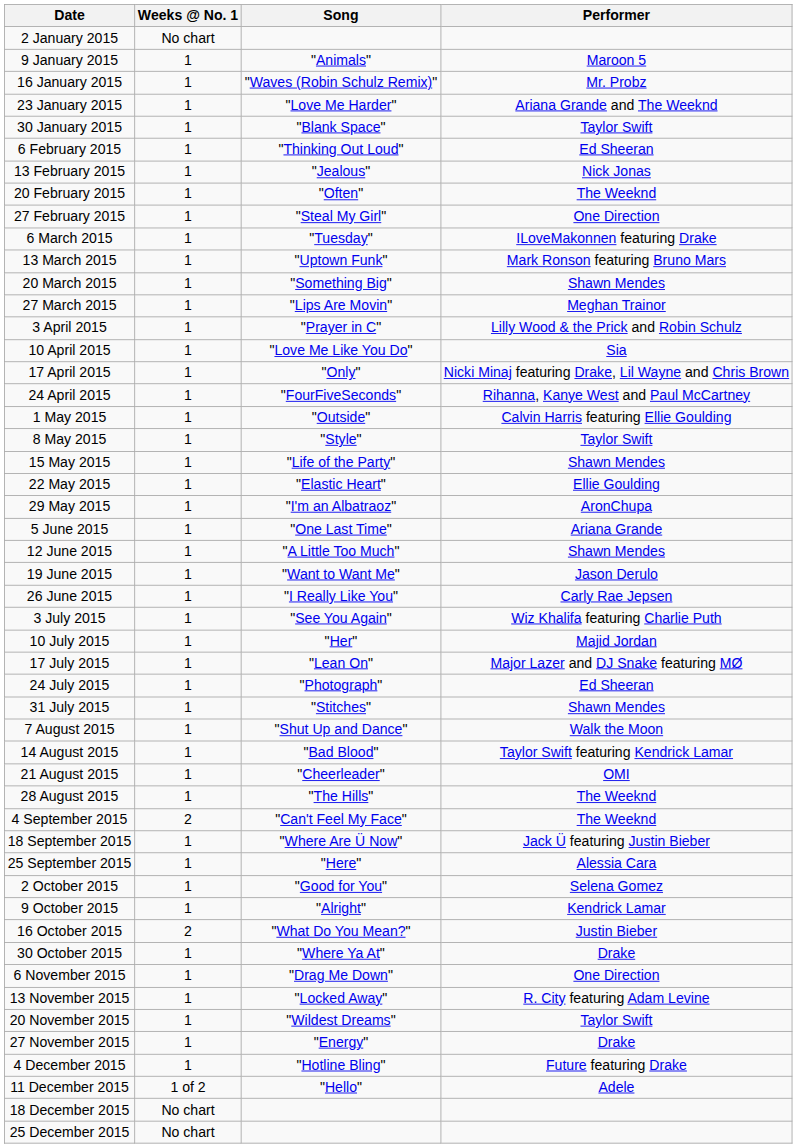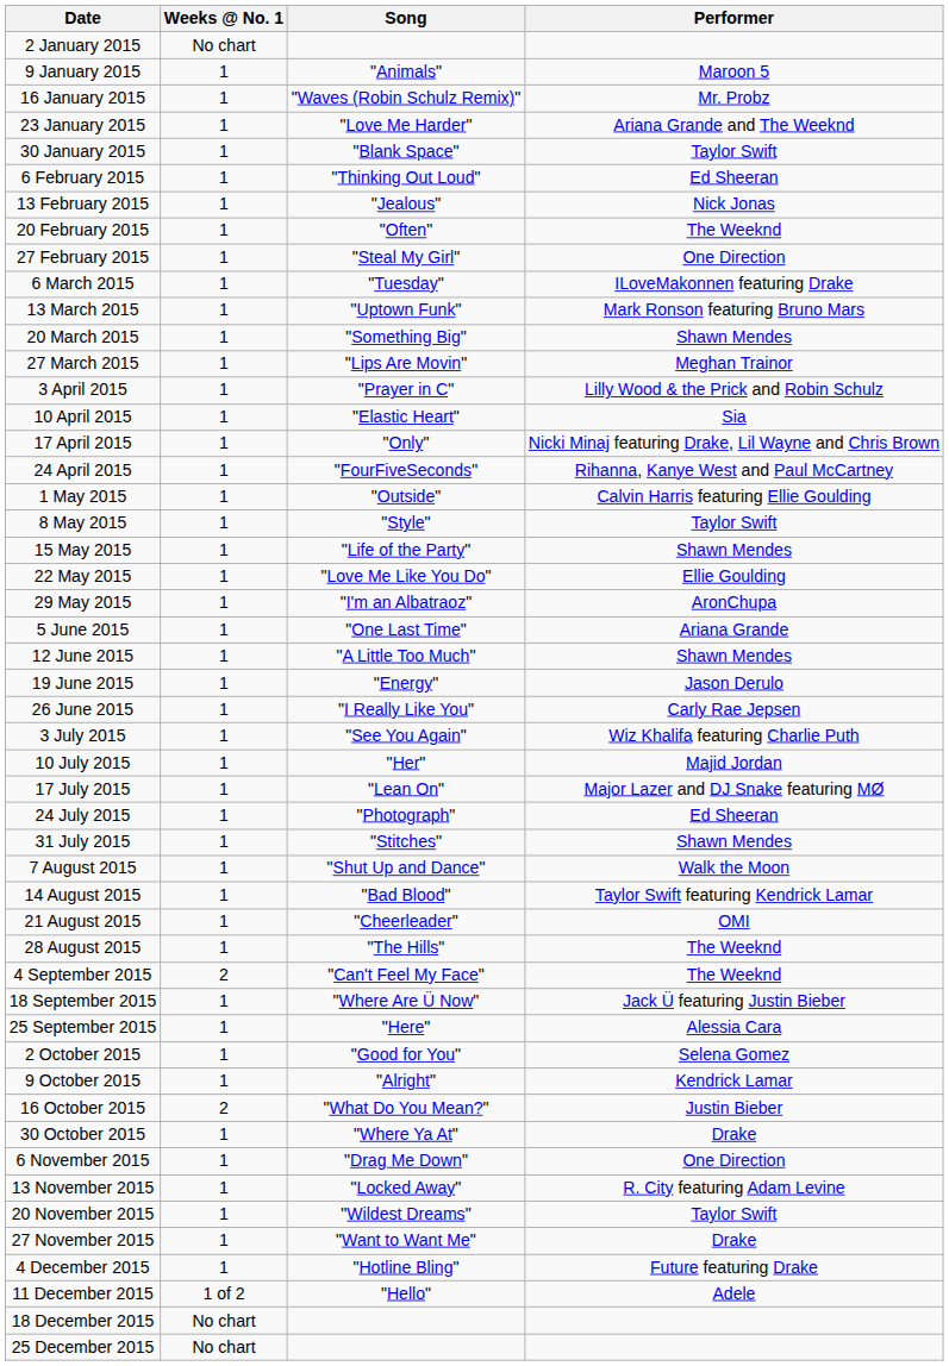10 April 2015 | Song: "Love Me Like You Do" -> "Elastic Heart"
22 May 2015 | Song: "Elastic Heart" -> "Love Me Like You Do"
19 June 2015 | Song: "Want to Want Me" -> "Energy"
27 November 2015 | Song: "Energy" -> "Want to Want Me"
